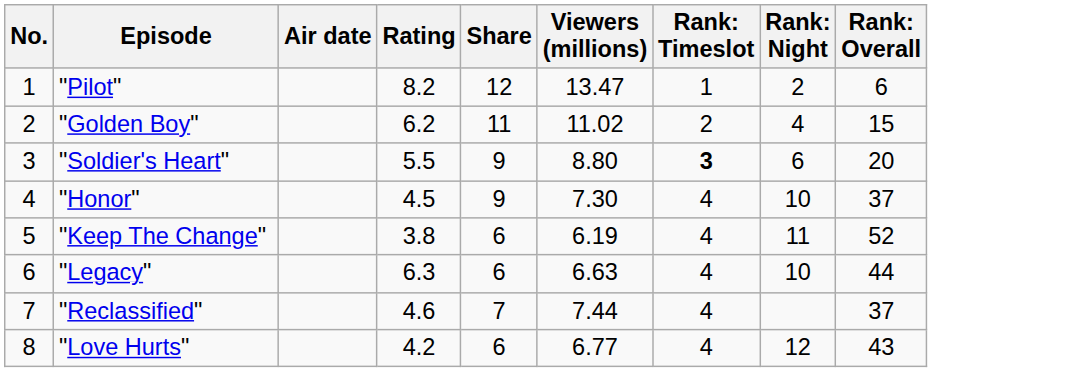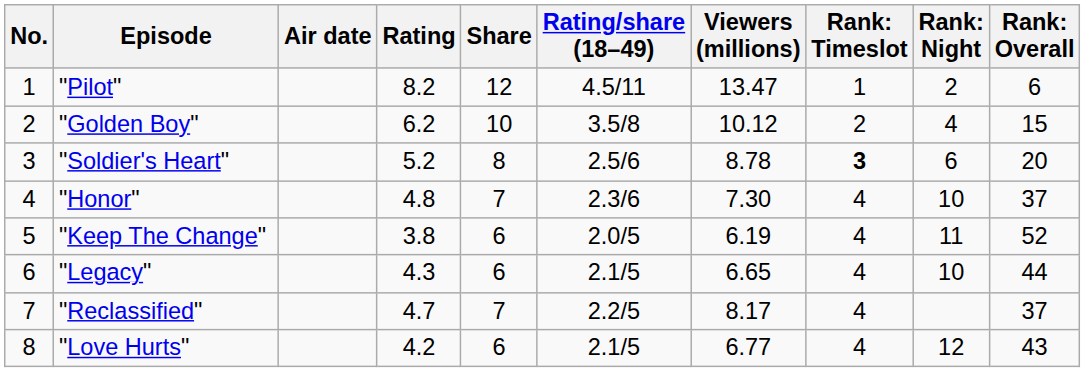+ column: Rating/share (18–49) | 4.5/11 | 3.5/8 | 2.5/6 | 2.3/6 | 2.0/5 | 2.1/5 | 2.2/5 | 2.1/5
"Golden Boy" | Share: 11 -> 10
"Golden Boy" | Viewers (millions): 11.02 -> 10.12
"Soldier's Heart" | Rating: 5.5 -> 5.2
"Soldier's Heart" | Share: 9 -> 8
"Soldier's Heart" | Viewers (millions): 8.80 -> 8.78
"Honor" | Rating: 4.5 -> 4.8
"Honor" | Share: 9 -> 7
"Legacy" | Rating: 6.3 -> 4.3
"Legacy" | Viewers (millions): 6.63 -> 6.65
"Reclassified" | Rating: 4.6 -> 4.7
"Reclassified" | Viewers (millions): 7.44 -> 8.17
